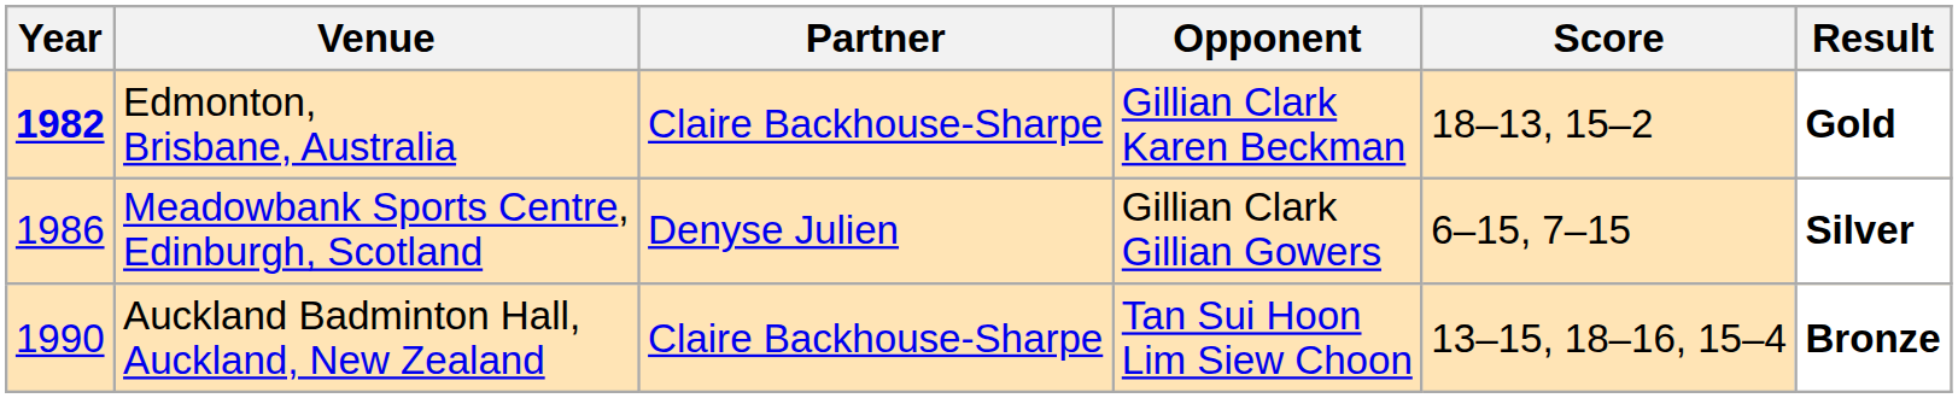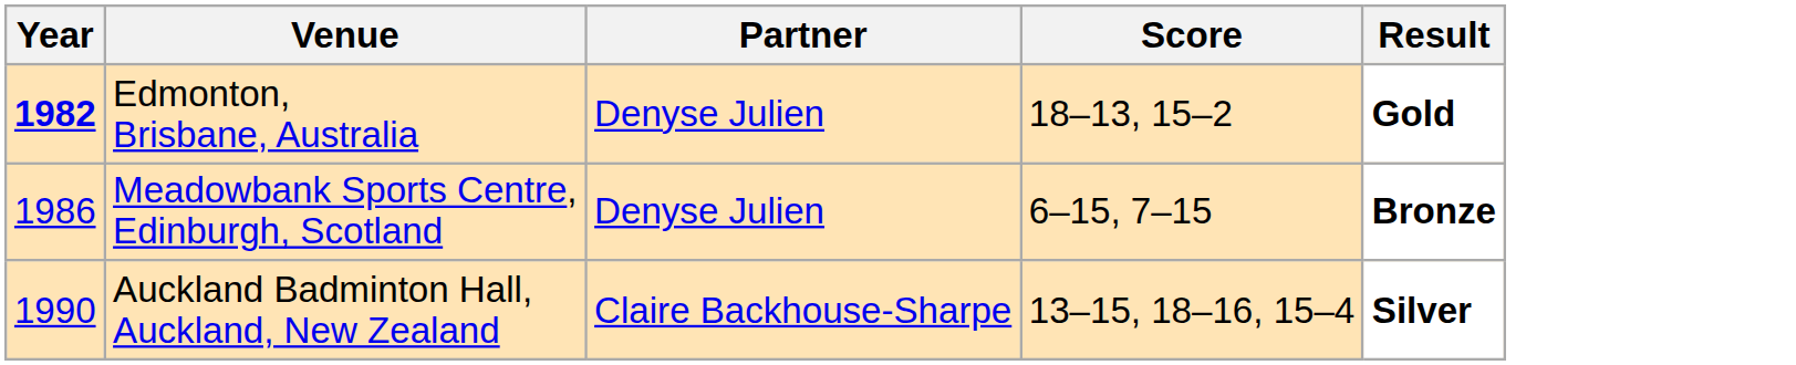- column: Opponent | Gillian Clark Karen Beckman | Gillian Clark Gillian Gowers | Tan Sui Hoon Lim Siew Choon
Edmonton, Brisbane, Australia | Partner: Claire Backhouse-Sharpe -> Denyse Julien
Meadowbank Sports Centre, Edinburgh, Scotland | Result: Silver -> Bronze
Auckland Badminton Hall, Auckland, New Zealand | Result: Bronze -> Silver
